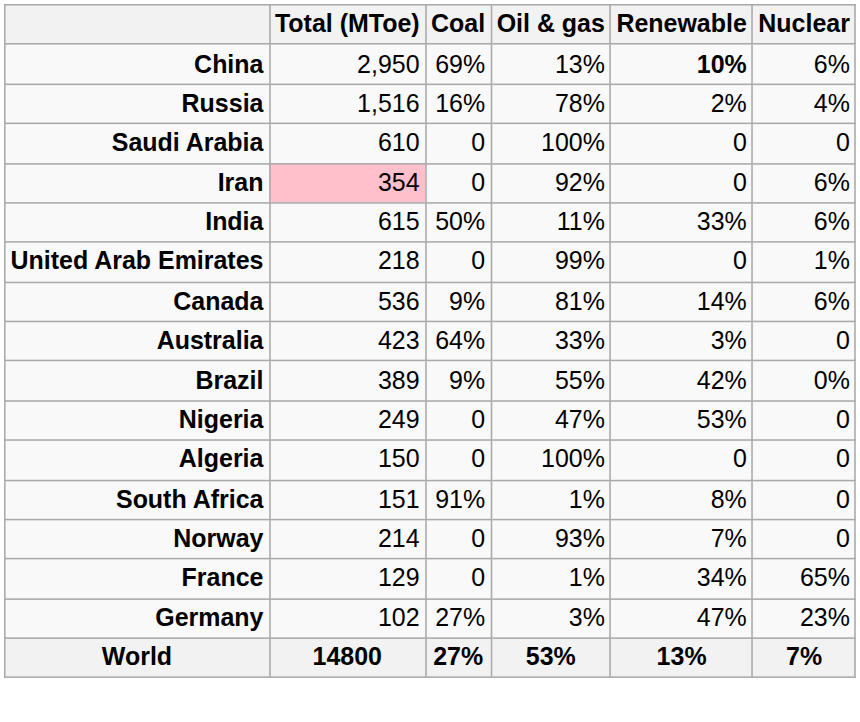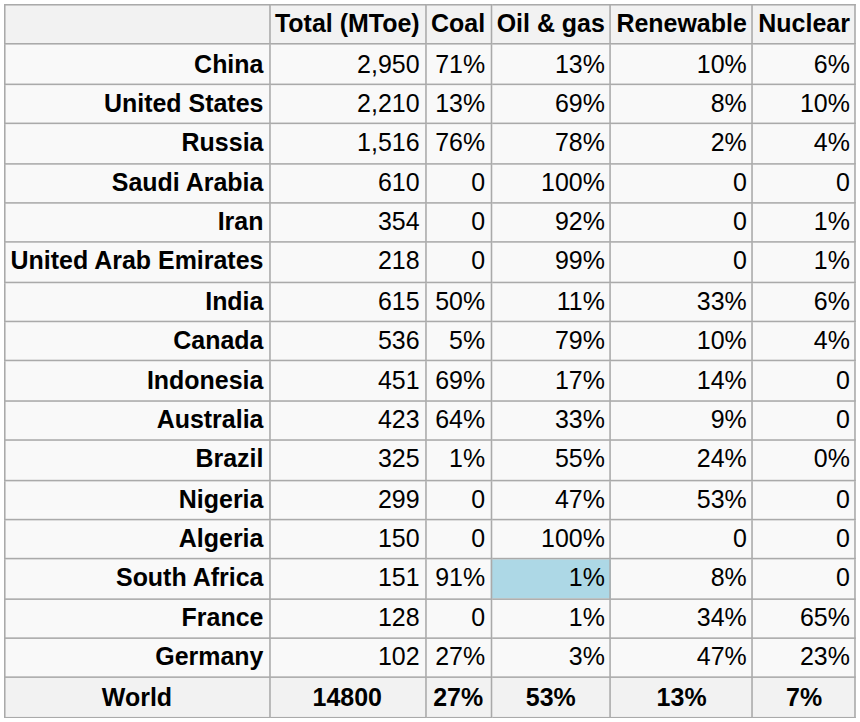China | Coal: 69% -> 71%
China | Renewable: bold -> normal
+ row: United States | 2,210 | 13% | 69% | 8% | 10%
Russia | Coal: 16% -> 76%
Iran | Total (MToe): pink background -> no background
Iran | Nuclear: 6% -> 1%
rows swapped: United Arab Emirates <-> India
Canada | Coal: 9% -> 5%
Canada | Oil & gas: 81% -> 79%
Canada | Renewable: 14% -> 10%
Canada | Nuclear: 6% -> 4%
+ row: Indonesia | 451 | 69% | 17% | 14% | 0
Australia | Renewable: 3% -> 9%
Brazil | Total (MToe): 389 -> 325
Brazil | Coal: 9% -> 1%
Brazil | Renewable: 42% -> 24%
Nigeria | Total (MToe): 249 -> 299
South Africa | Oil & gas: no background -> lightblue background
- row: Norway | 214 | 0 | 93% | 7% | 0
France | Total (MToe): 129 -> 128
